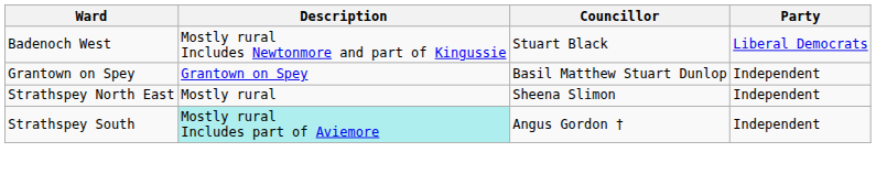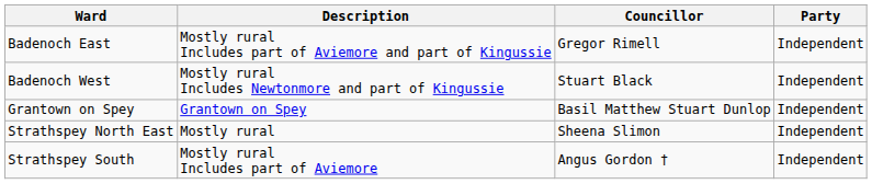+ row: Badenoch East | Mostly rural Includes part of Aviemore and part of Kingussie | Gregor Rimell | Independent
Badenoch West | Party: Liberal Democrats -> Independent
Strathspey South | Description: paleturquoise background -> no background
